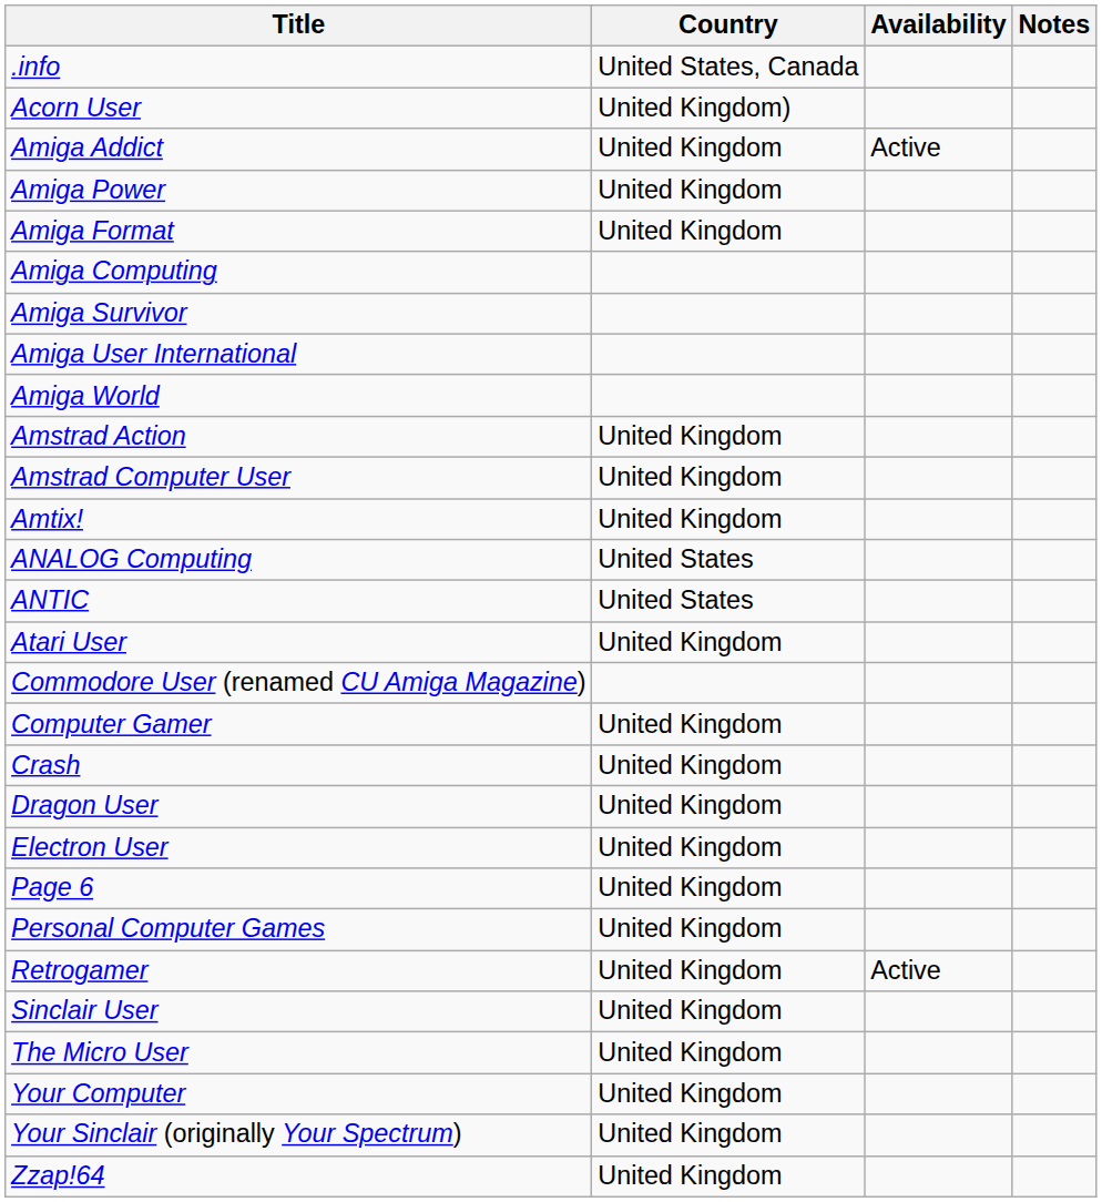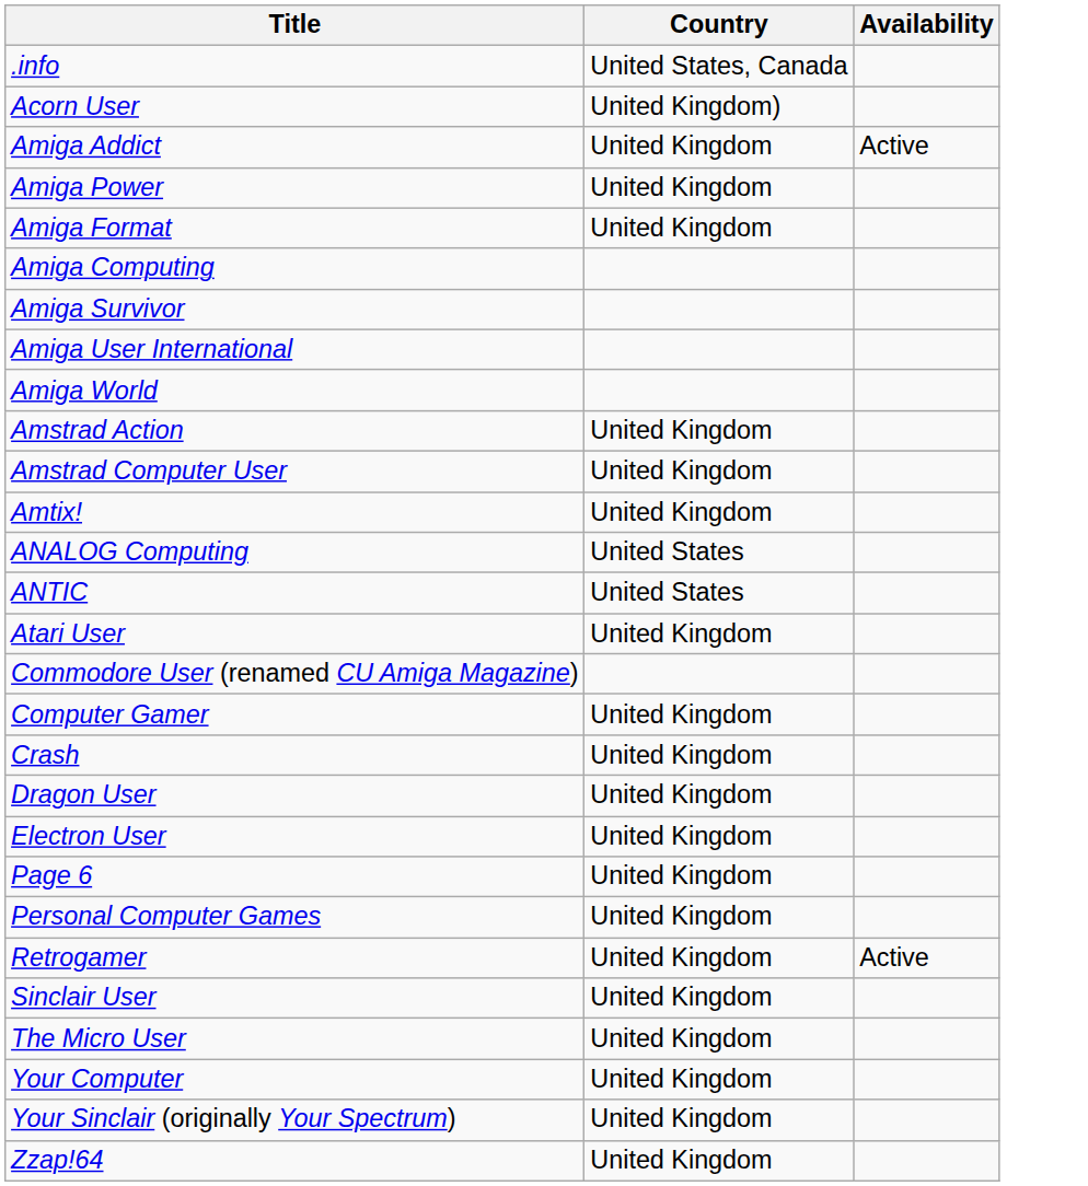- column: Notes
